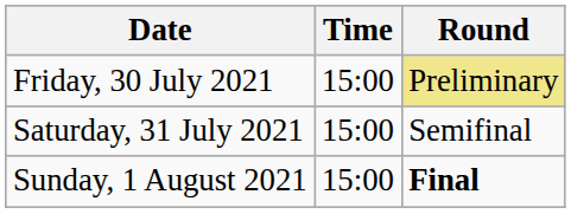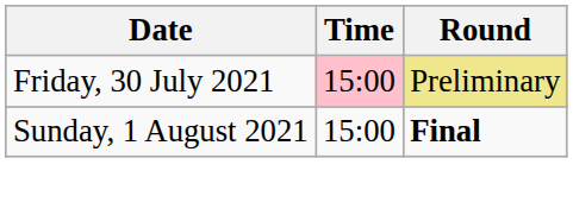Friday, 30 July 2021 | Time: no background -> pink background
- row: Saturday, 31 July 2021 | 15:00 | Semifinal
